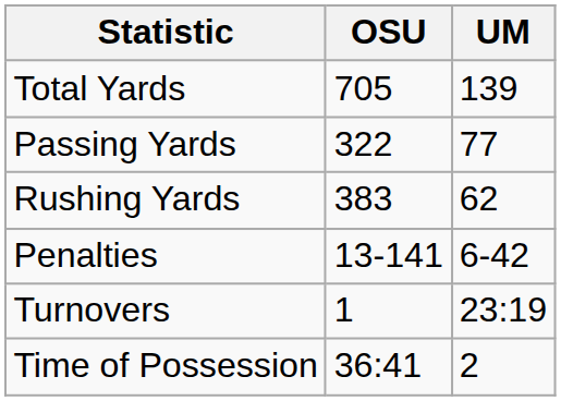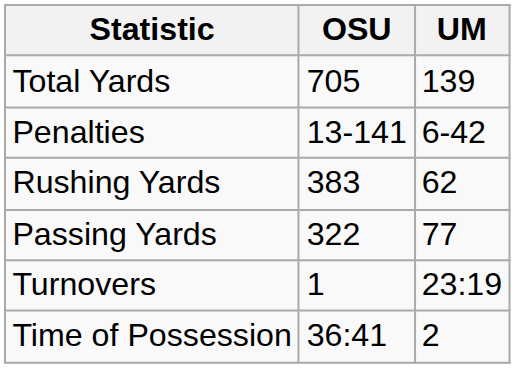rows swapped: Passing Yards <-> Penalties
